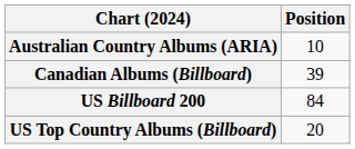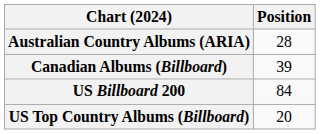Australian Country Albums (ARIA) | Position: 10 -> 28
